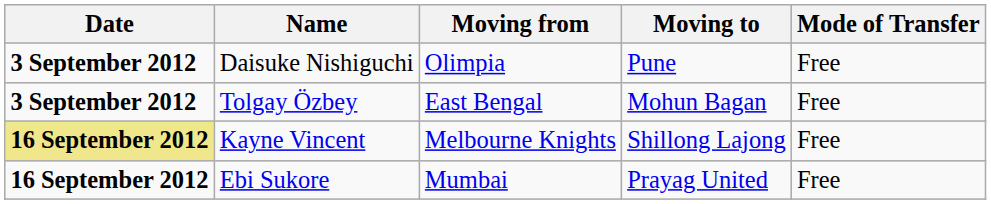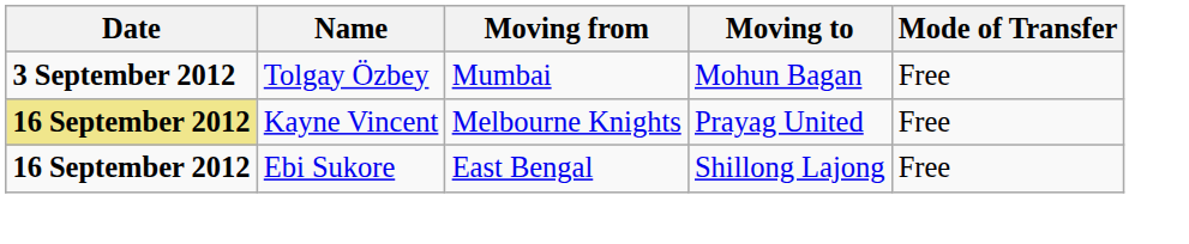- row: 3 September 2012 | Daisuke Nishiguchi | Olimpia | Pune | Free
Tolgay Özbey | Moving from: East Bengal -> Mumbai
Kayne Vincent | Moving to: Shillong Lajong -> Prayag United
Ebi Sukore | Moving from: Mumbai -> East Bengal
Ebi Sukore | Moving to: Prayag United -> Shillong Lajong
